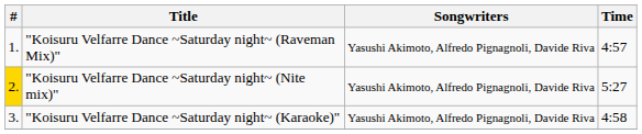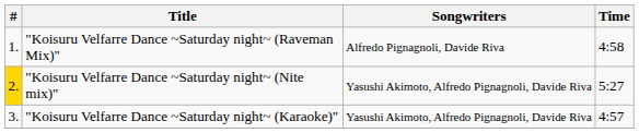"Koisuru Velfarre Dance ~Saturday night~ (Raveman Mix)" | Songwriters: Yasushi Akimoto, Alfredo Pignagnoli, Davide Riva -> Alfredo Pignagnoli, Davide Riva
"Koisuru Velfarre Dance ~Saturday night~ (Raveman Mix)" | Time: 4:57 -> 4:58
"Koisuru Velfarre Dance ~Saturday night~ (Karaoke)" | Time: 4:58 -> 4:57
